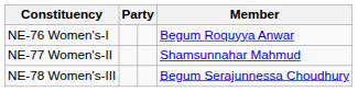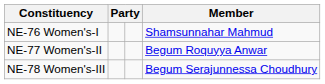NE-76 Women's-I | Member: Begum Roquyya Anwar -> Shamsunnahar Mahmud
NE-77 Women's-II | Member: Shamsunnahar Mahmud -> Begum Roquyya Anwar
